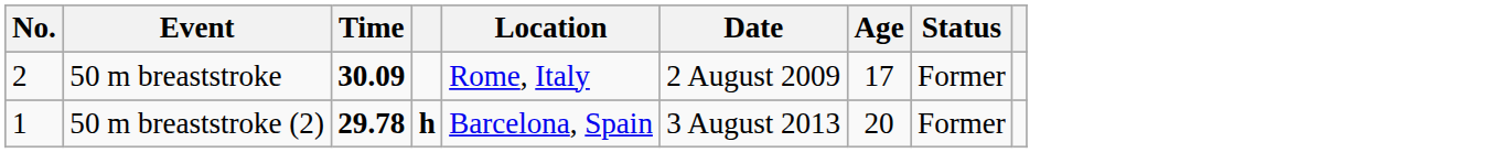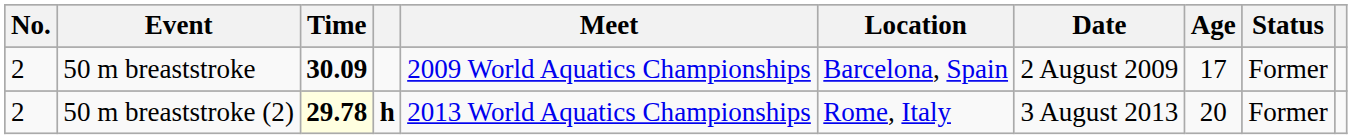+ column: Meet | 2009 World Aquatics Championships | 2013 World Aquatics Championships
50 m breaststroke | Location: Rome, Italy -> Barcelona, Spain
50 m breaststroke (2) | No.: 1 -> 2
50 m breaststroke (2) | Time: no background -> lightyellow background
50 m breaststroke (2) | Location: Barcelona, Spain -> Rome, Italy
